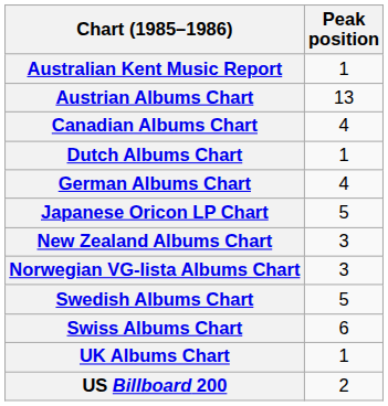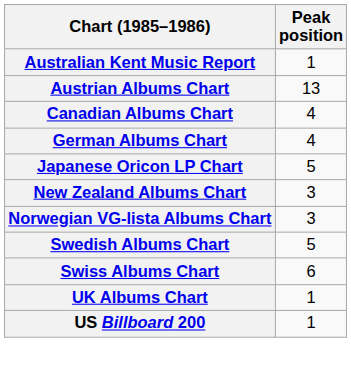- row: Dutch Albums Chart | 1
US Billboard 200 | Peak position: 2 -> 1
